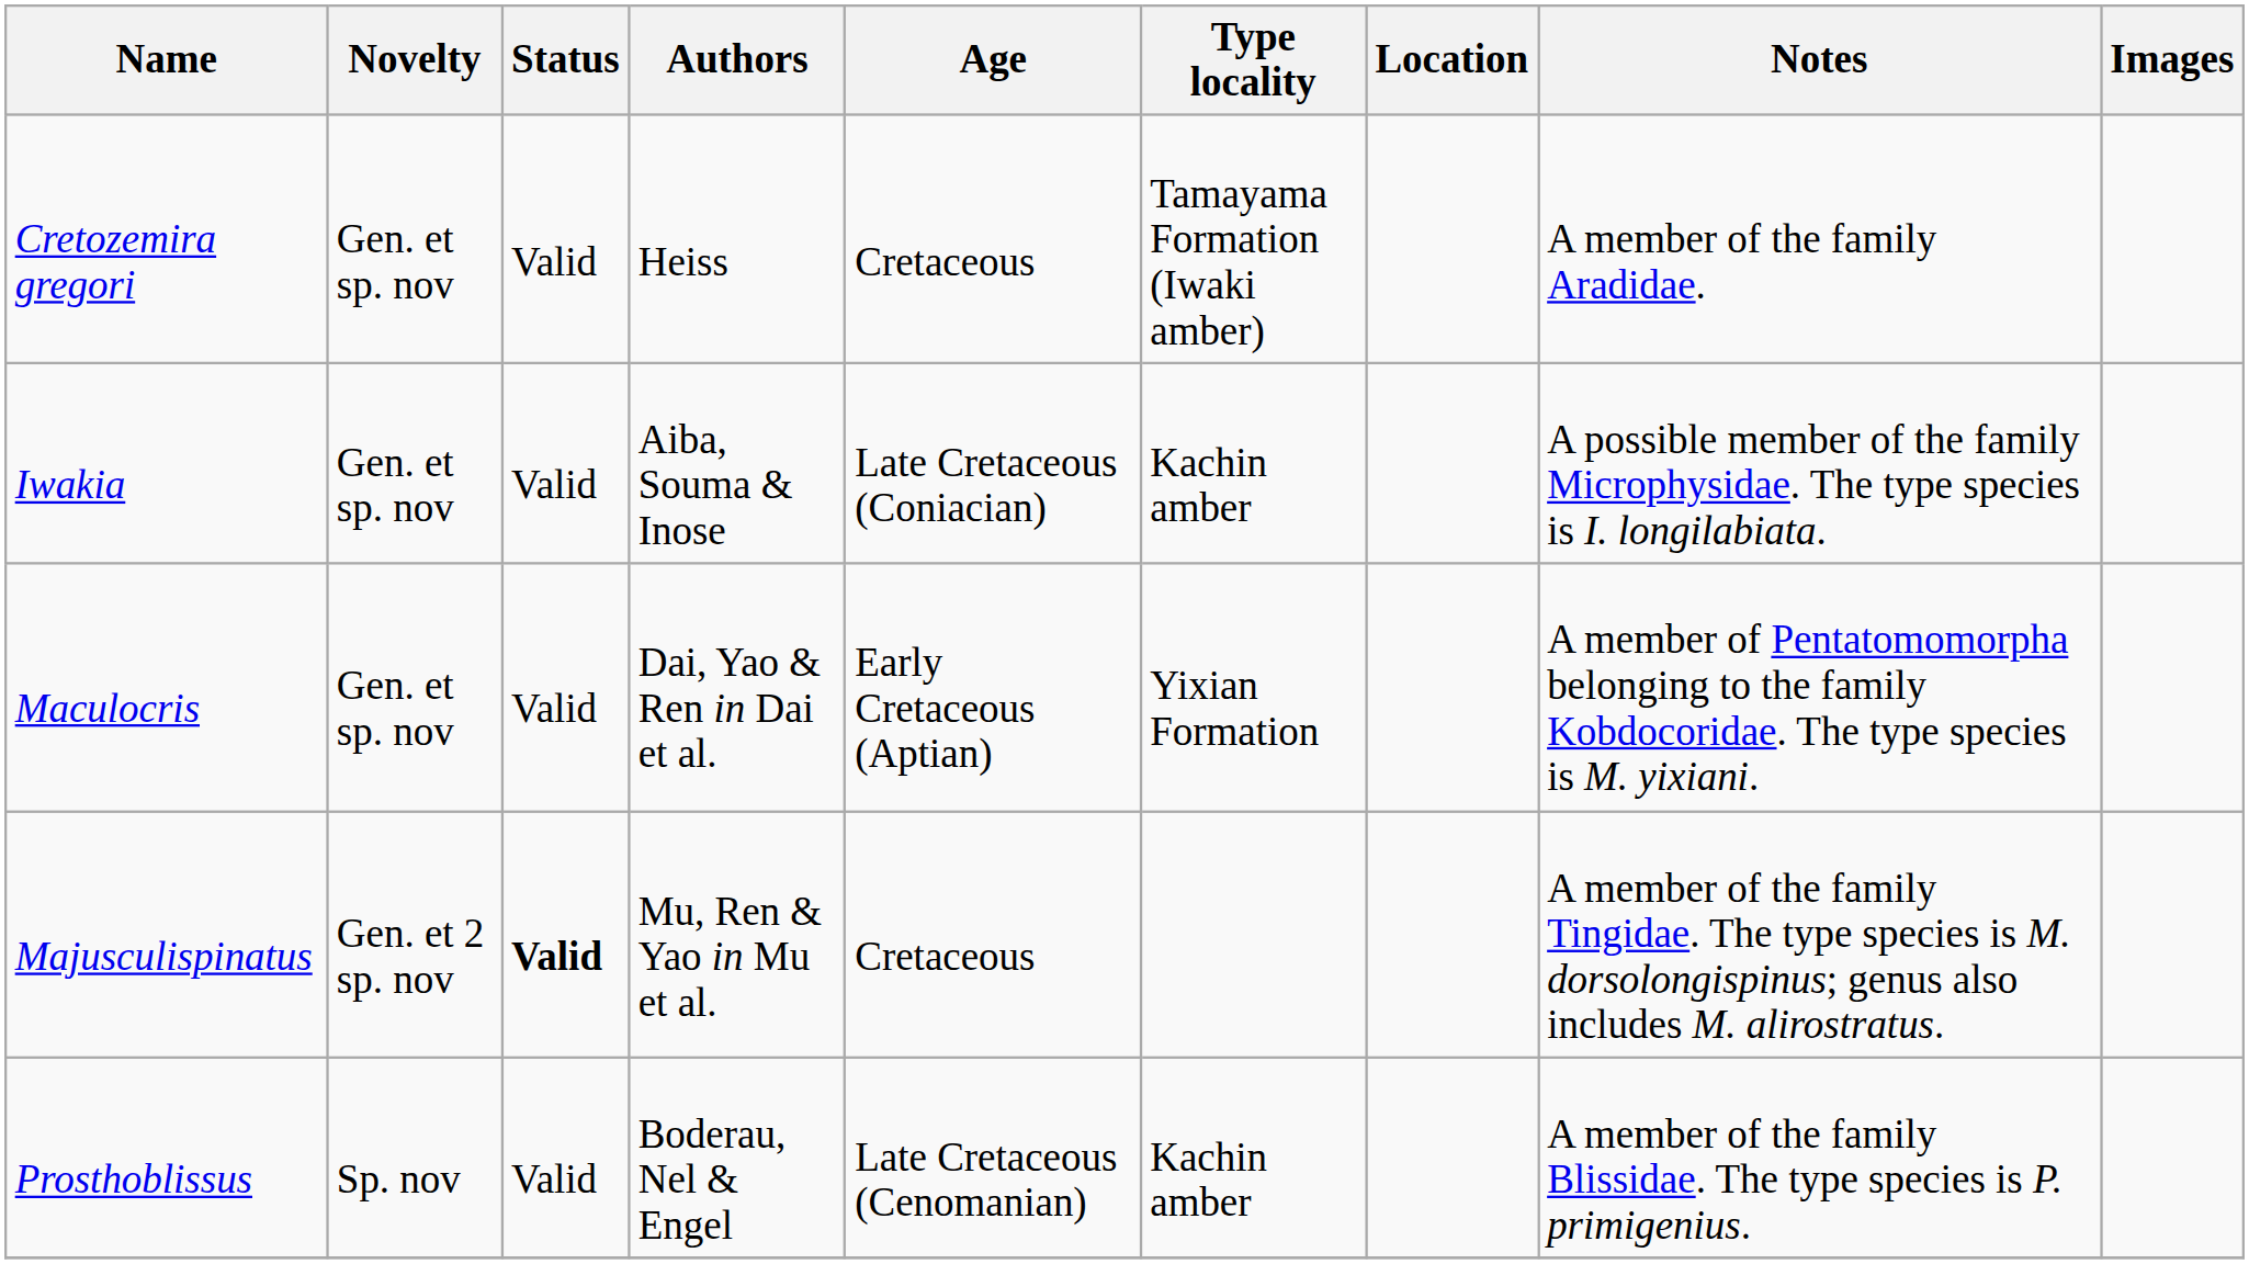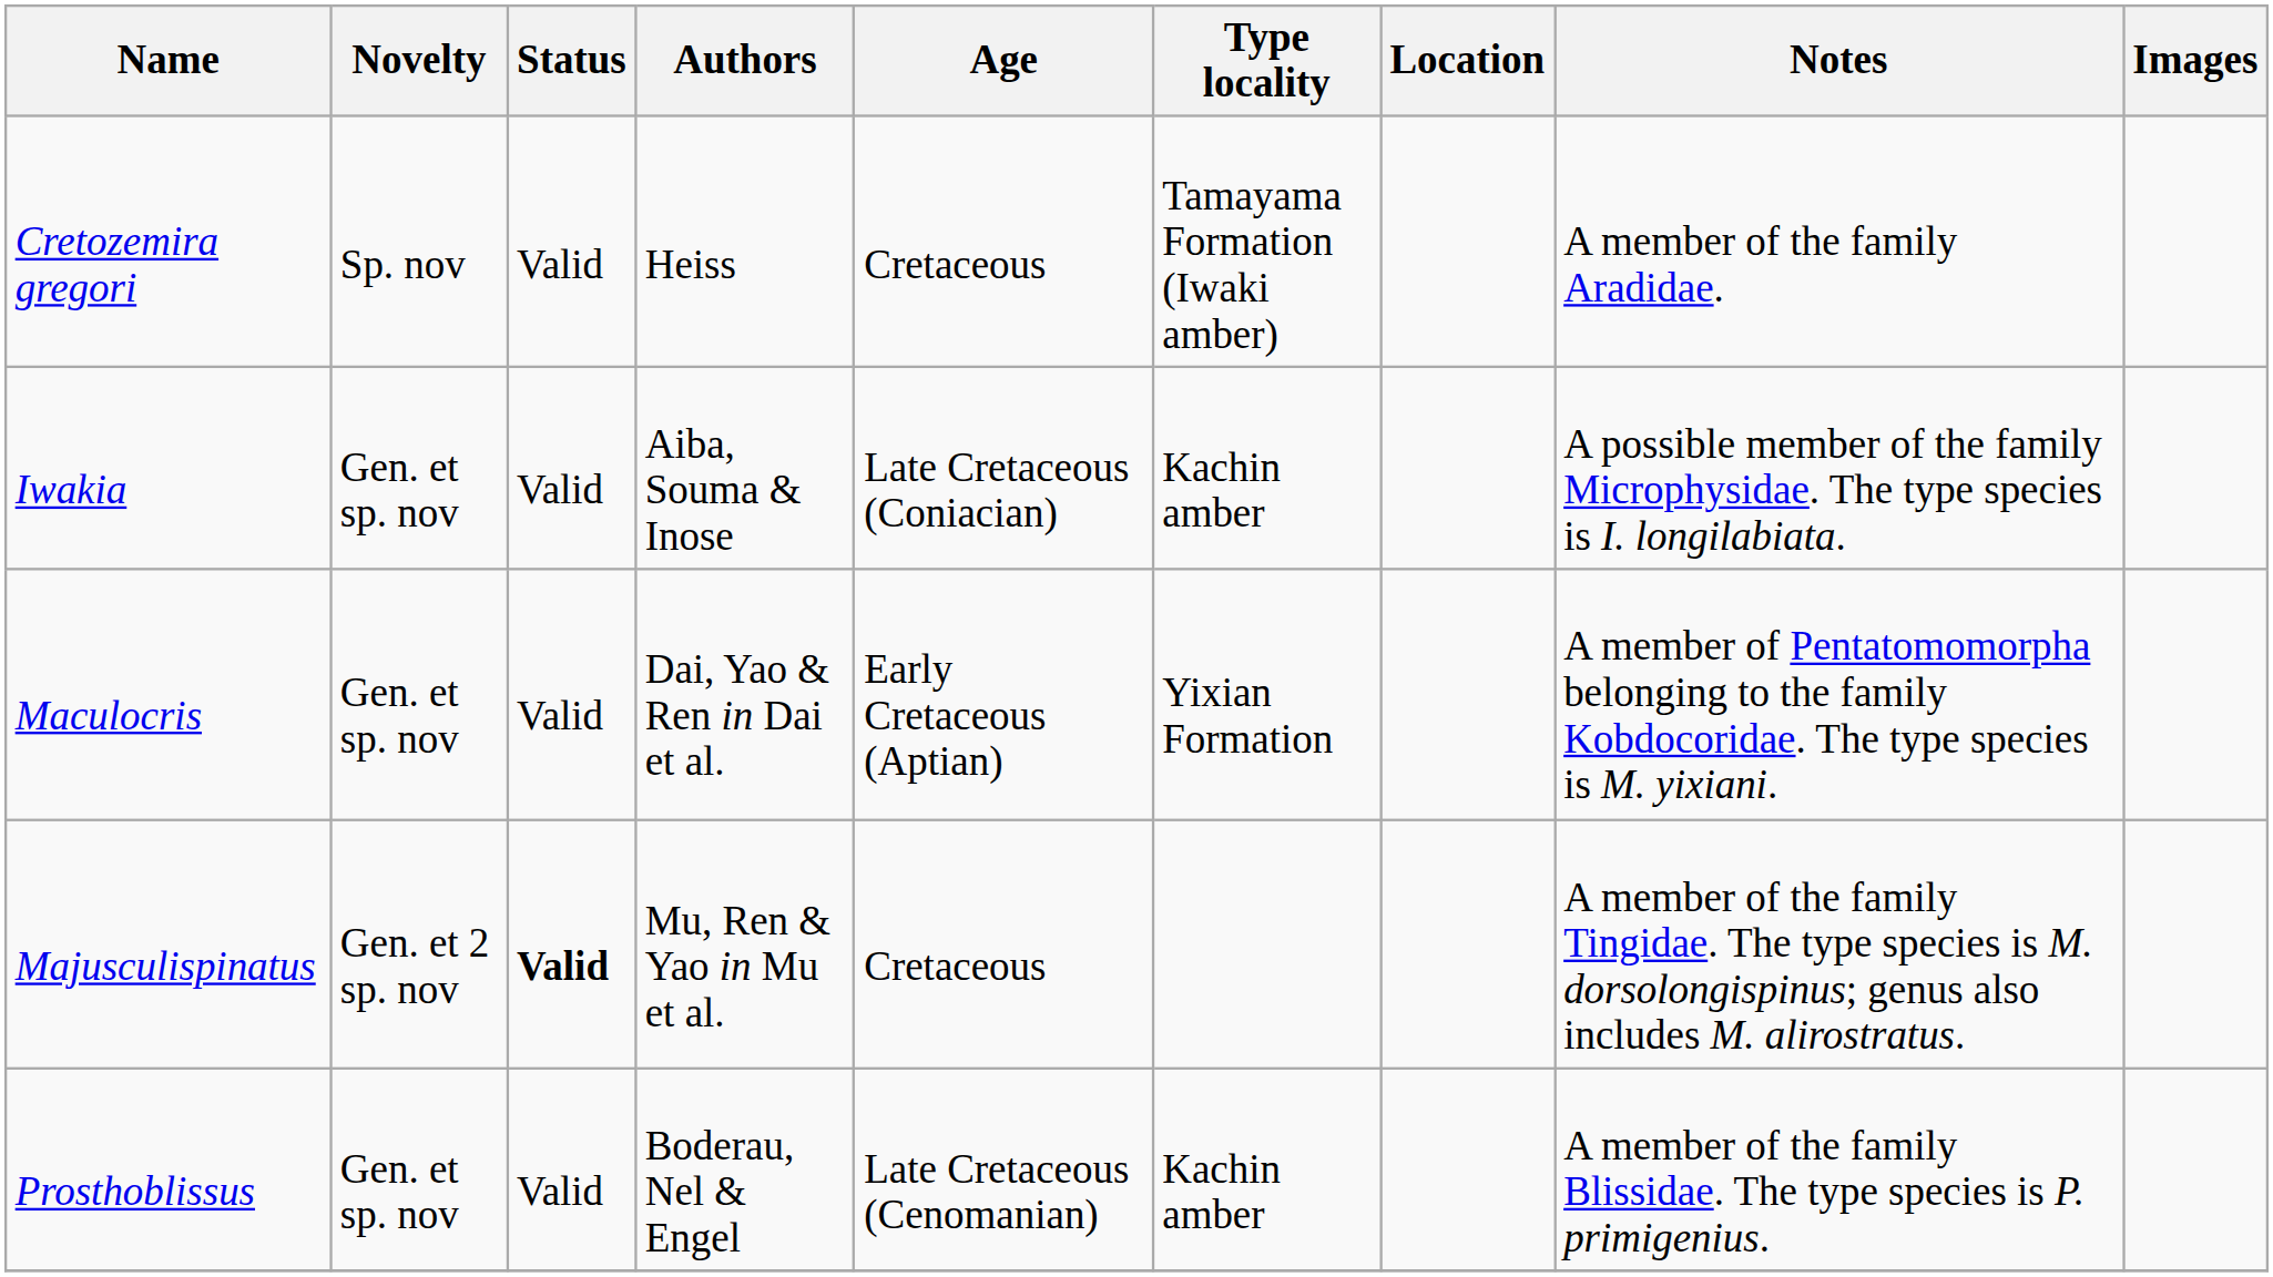Cretozemira gregori | Novelty: Gen. et sp. nov -> Sp. nov
Prosthoblissus | Novelty: Sp. nov -> Gen. et sp. nov
